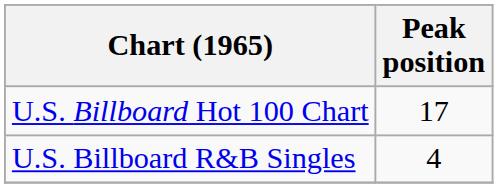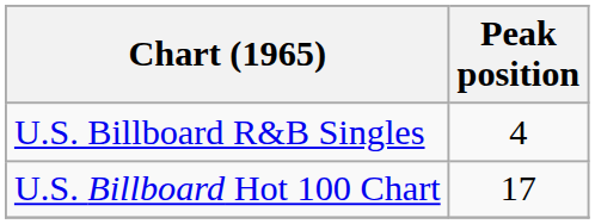rows swapped: U.S. Billboard Hot 100 Chart <-> U.S. Billboard R&B Singles
